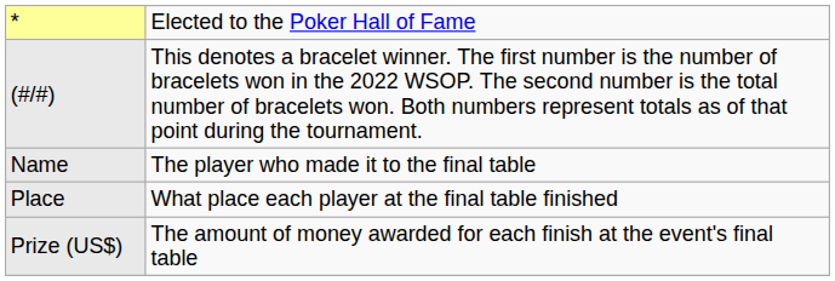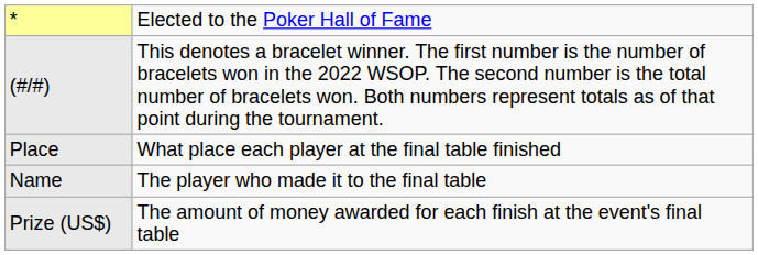rows swapped: Place <-> Name
